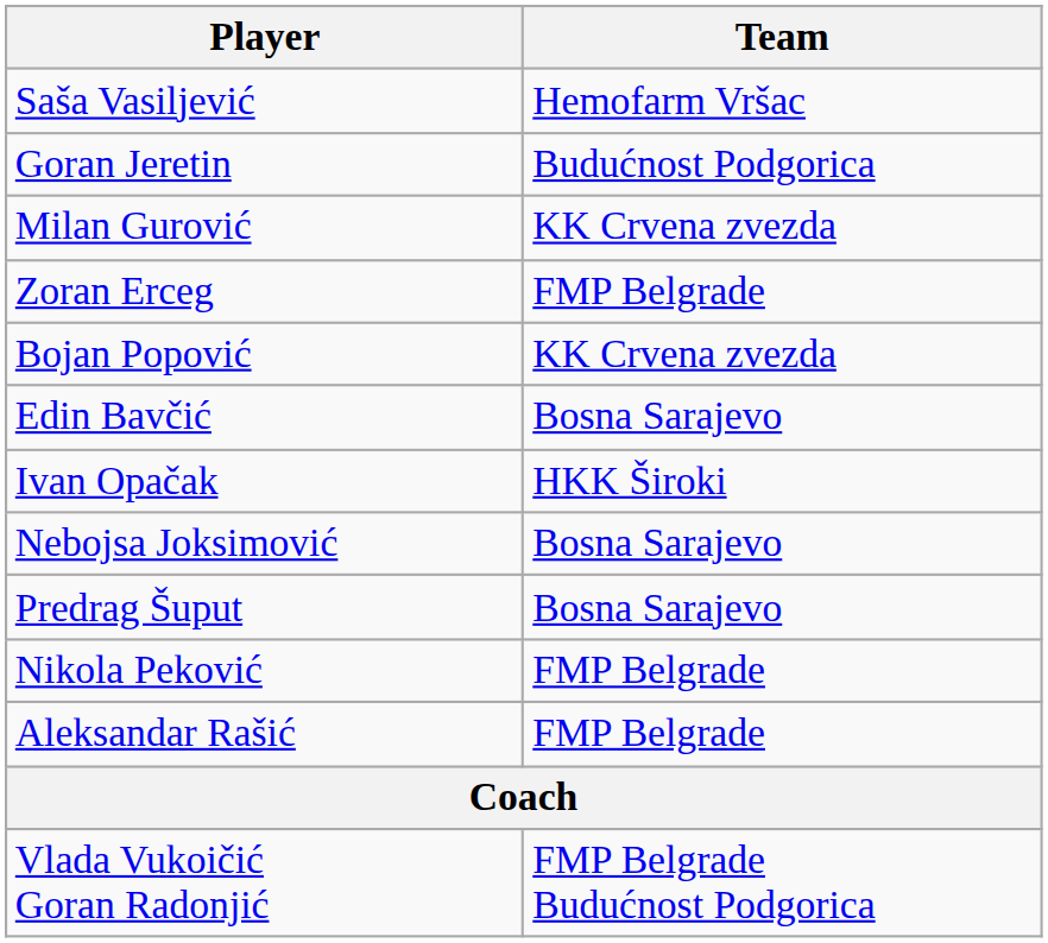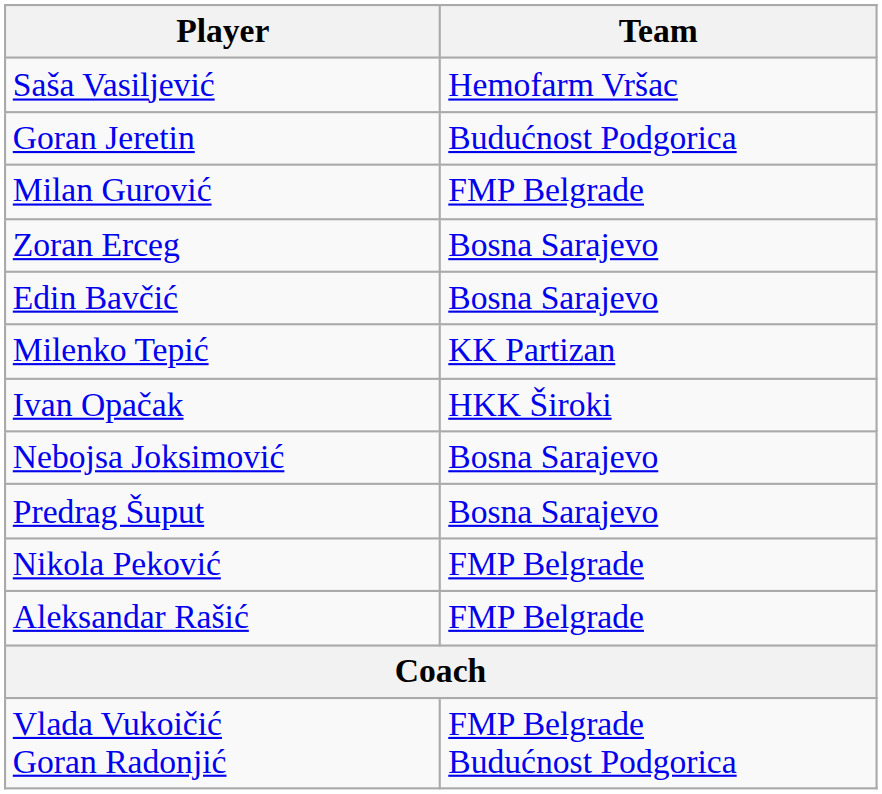Milan Gurović | Team: KK Crvena zvezda -> FMP Belgrade
Zoran Erceg | Team: FMP Belgrade -> Bosna Sarajevo
- row: Bojan Popović | KK Crvena zvezda
+ row: Milenko Tepić | KK Partizan
